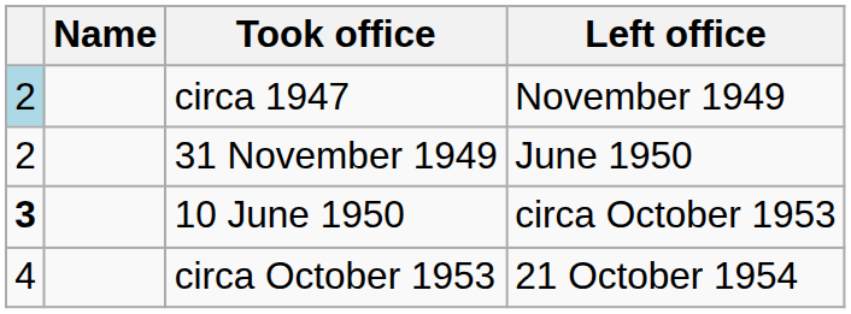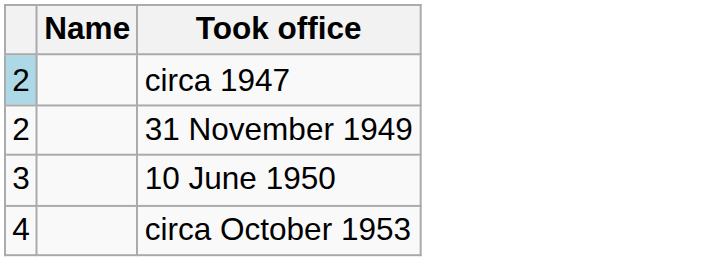- column: Left office | November 1949 | June 1950 | circa October 1953 | 21 October 1954
10 June 1950 | column 1: bold -> normal
